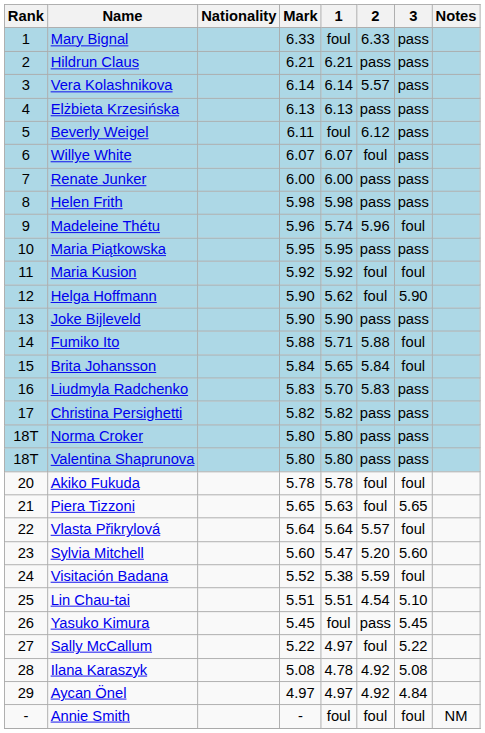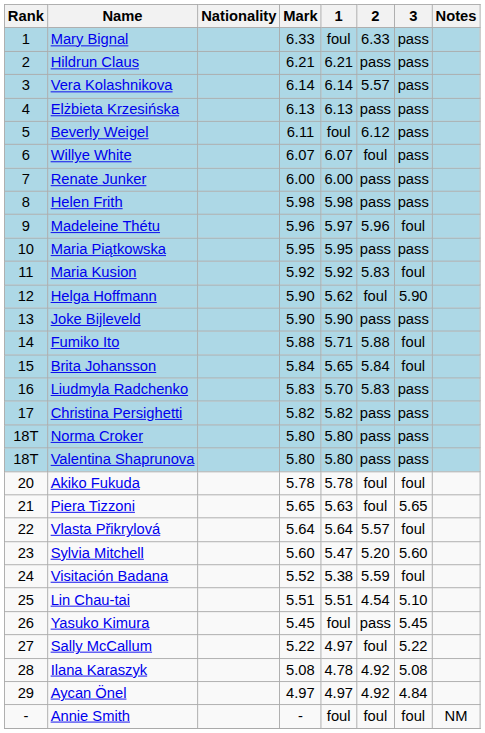Madeleine Thétu | 1: 5.74 -> 5.97
Maria Kusion | 2: foul -> 5.83
